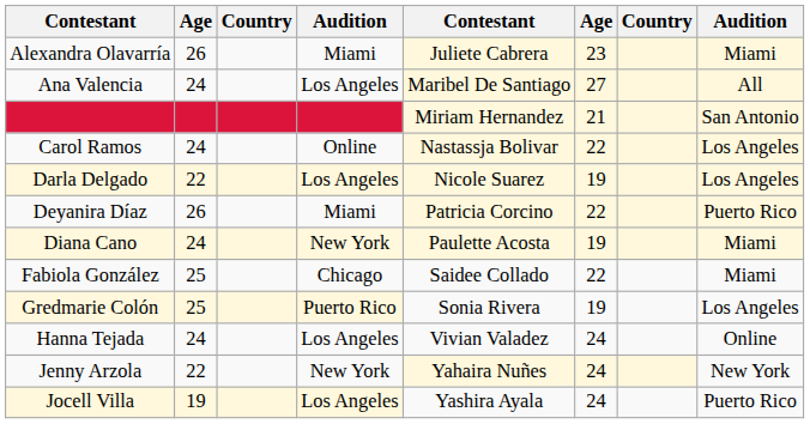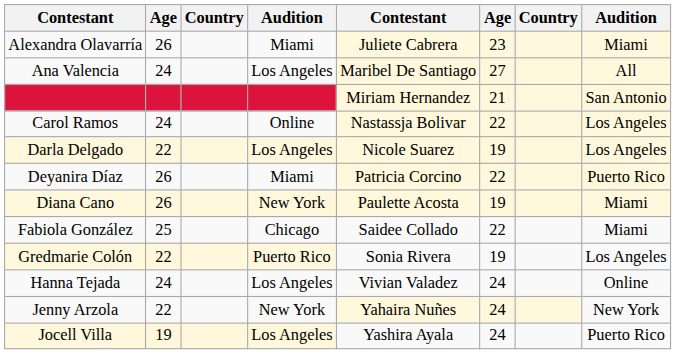Diana Cano | column 2: 24 -> 26
Gredmarie Colón | column 2: 25 -> 22
